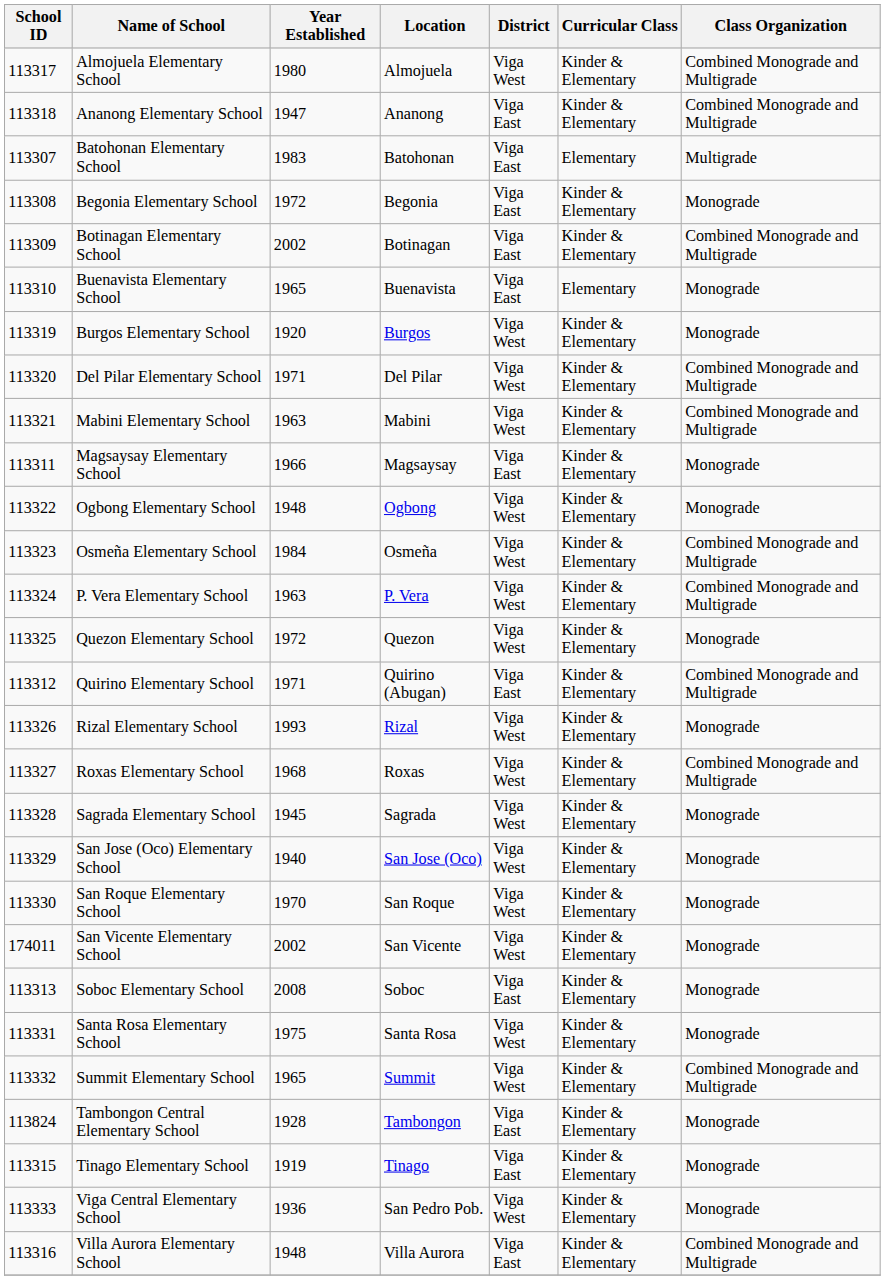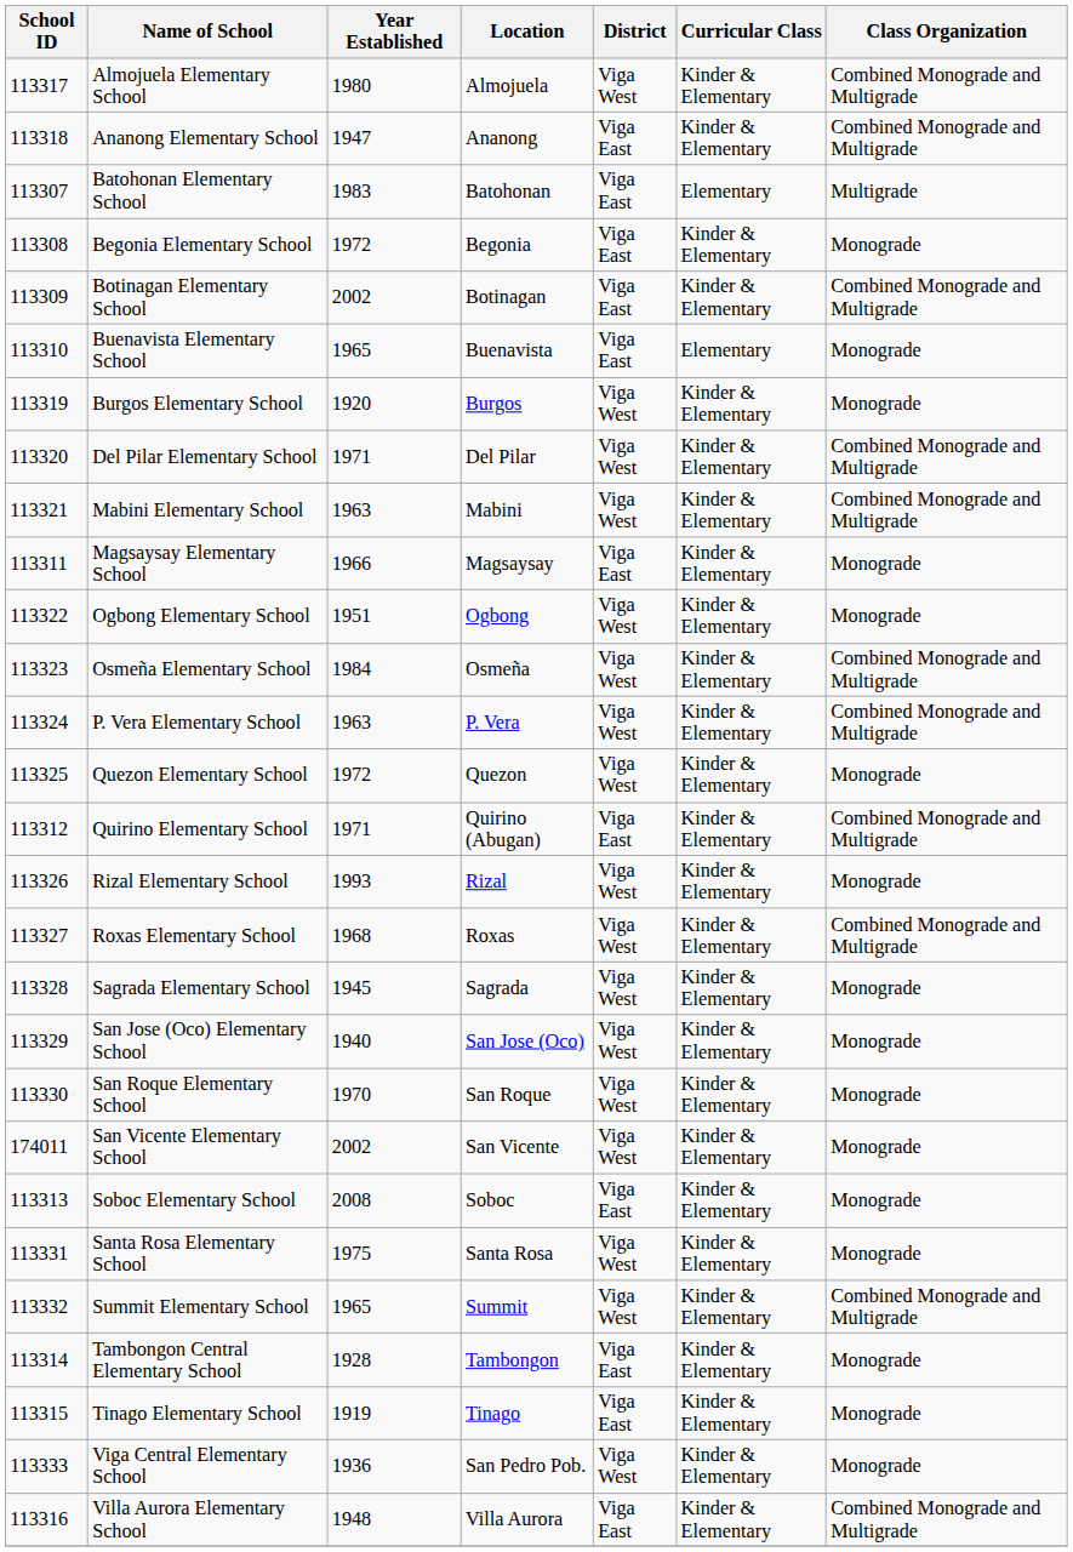Ogbong Elementary School | Year Established: 1948 -> 1951
Tambongon Central Elementary School | School ID: 113824 -> 113314
